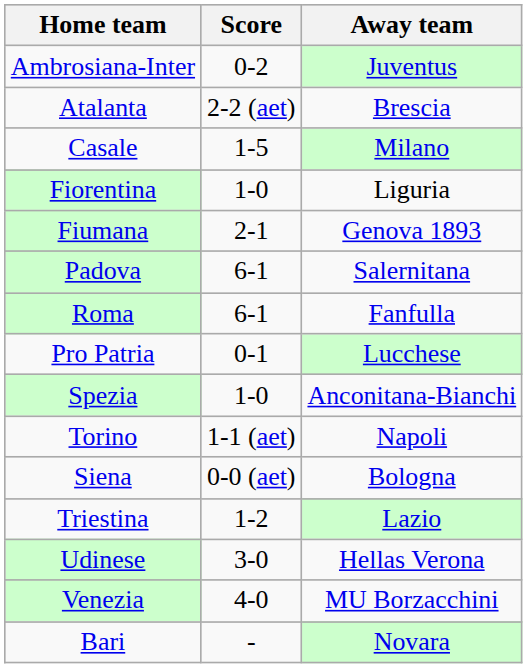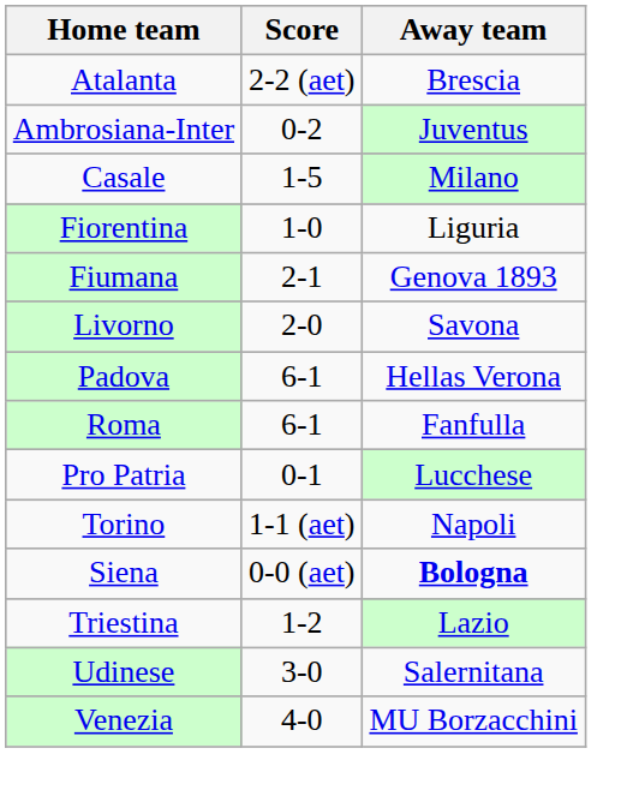rows swapped: Ambrosiana-Inter <-> Atalanta
+ row: Livorno | 2-0 | Savona
Padova | Away team: Salernitana -> Hellas Verona
- row: Spezia | 1-0 | Anconitana-Bianchi
Siena | Away team: normal -> bold
Udinese | Away team: Hellas Verona -> Salernitana
- row: Bari | - | Novara
